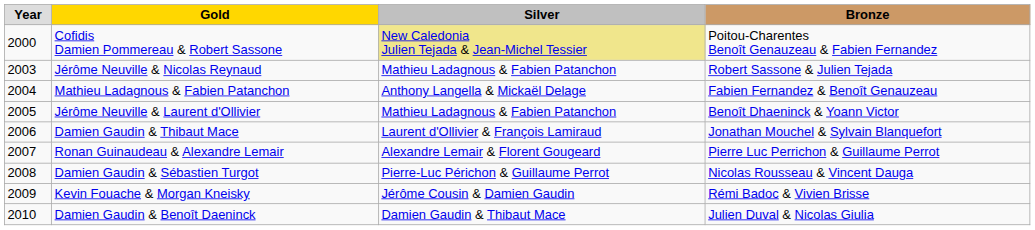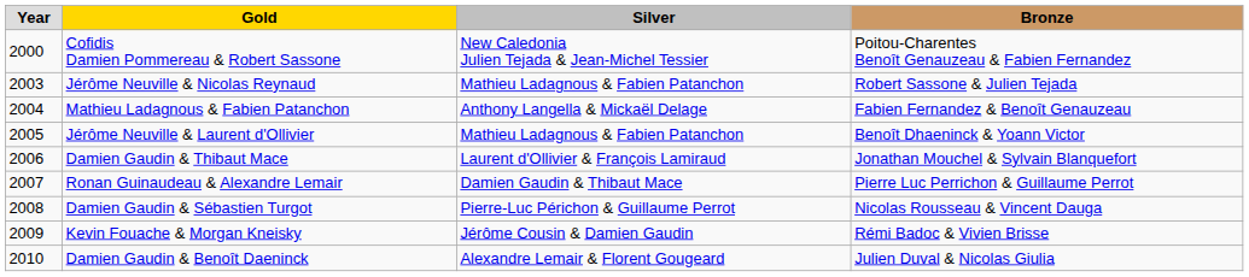Cofidis Damien Pommereau & Robert Sassone | Silver: khaki background -> no background
Ronan Guinaudeau & Alexandre Lemair | Silver: Alexandre Lemair & Florent Gougeard -> Damien Gaudin & Thibaut Mace
Damien Gaudin & Benoît Daeninck | Silver: Damien Gaudin & Thibaut Mace -> Alexandre Lemair & Florent Gougeard
